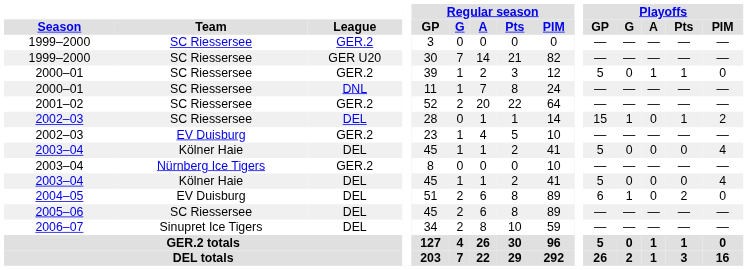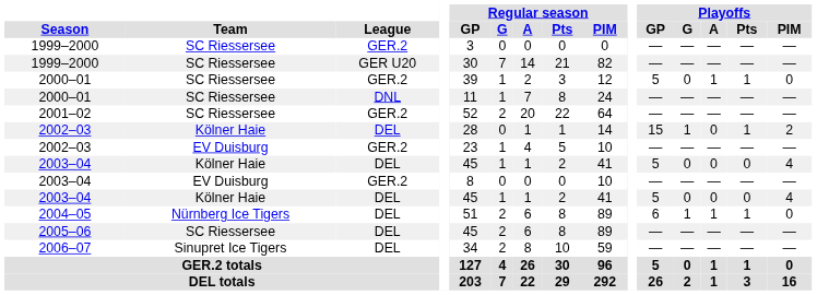2002–03 / DEL | Team: SC Riessersee -> Kölner Haie
2003–04 / GER.2 | Team: Nürnberg Ice Tigers -> EV Duisburg
2004–05 | Team: EV Duisburg -> Nürnberg Ice Tigers
2004–05 | Playoffs / A: 0 -> 1
2004–05 | Playoffs / Pts: 2 -> 1
